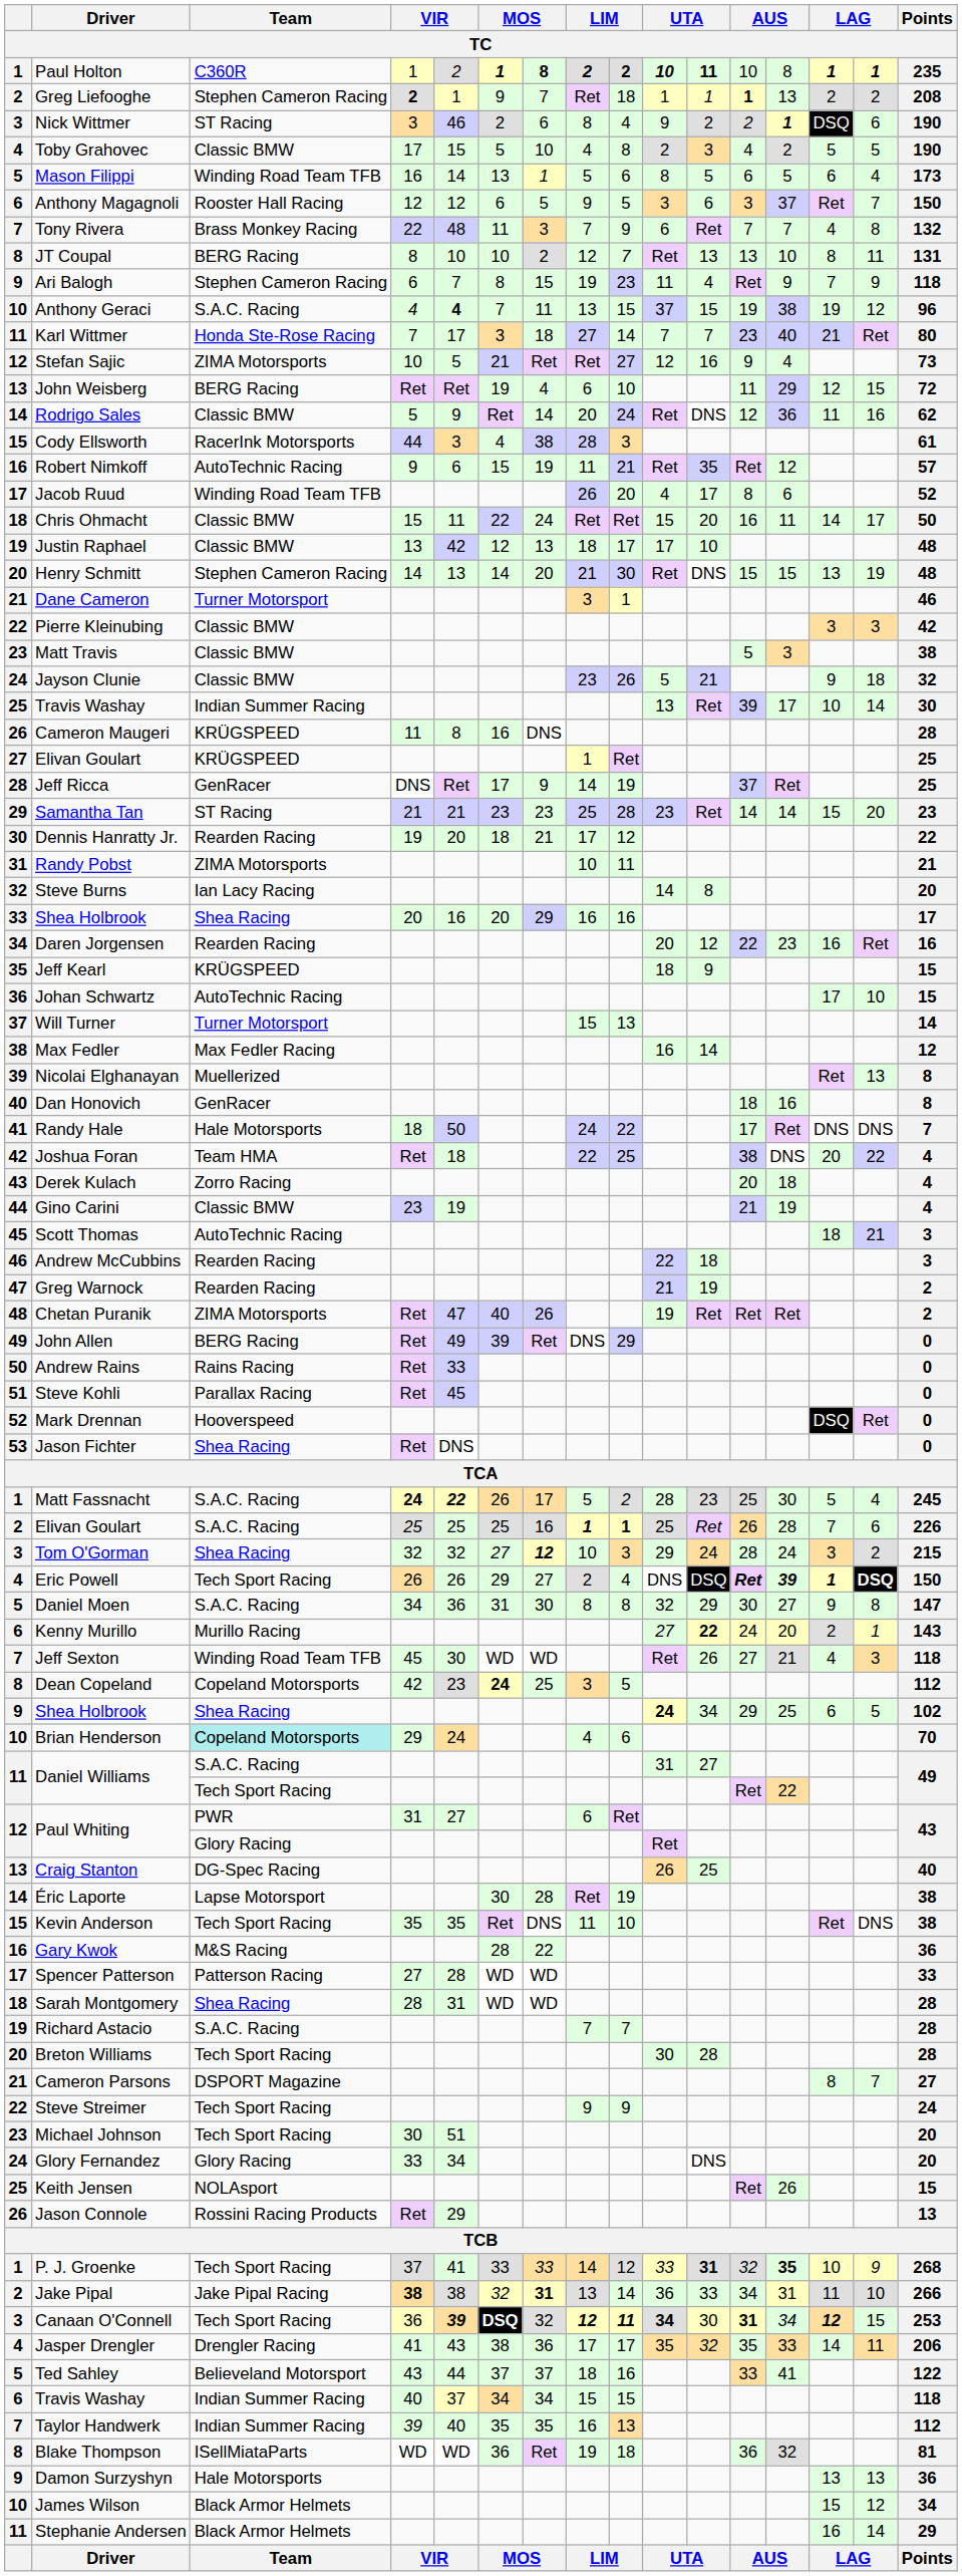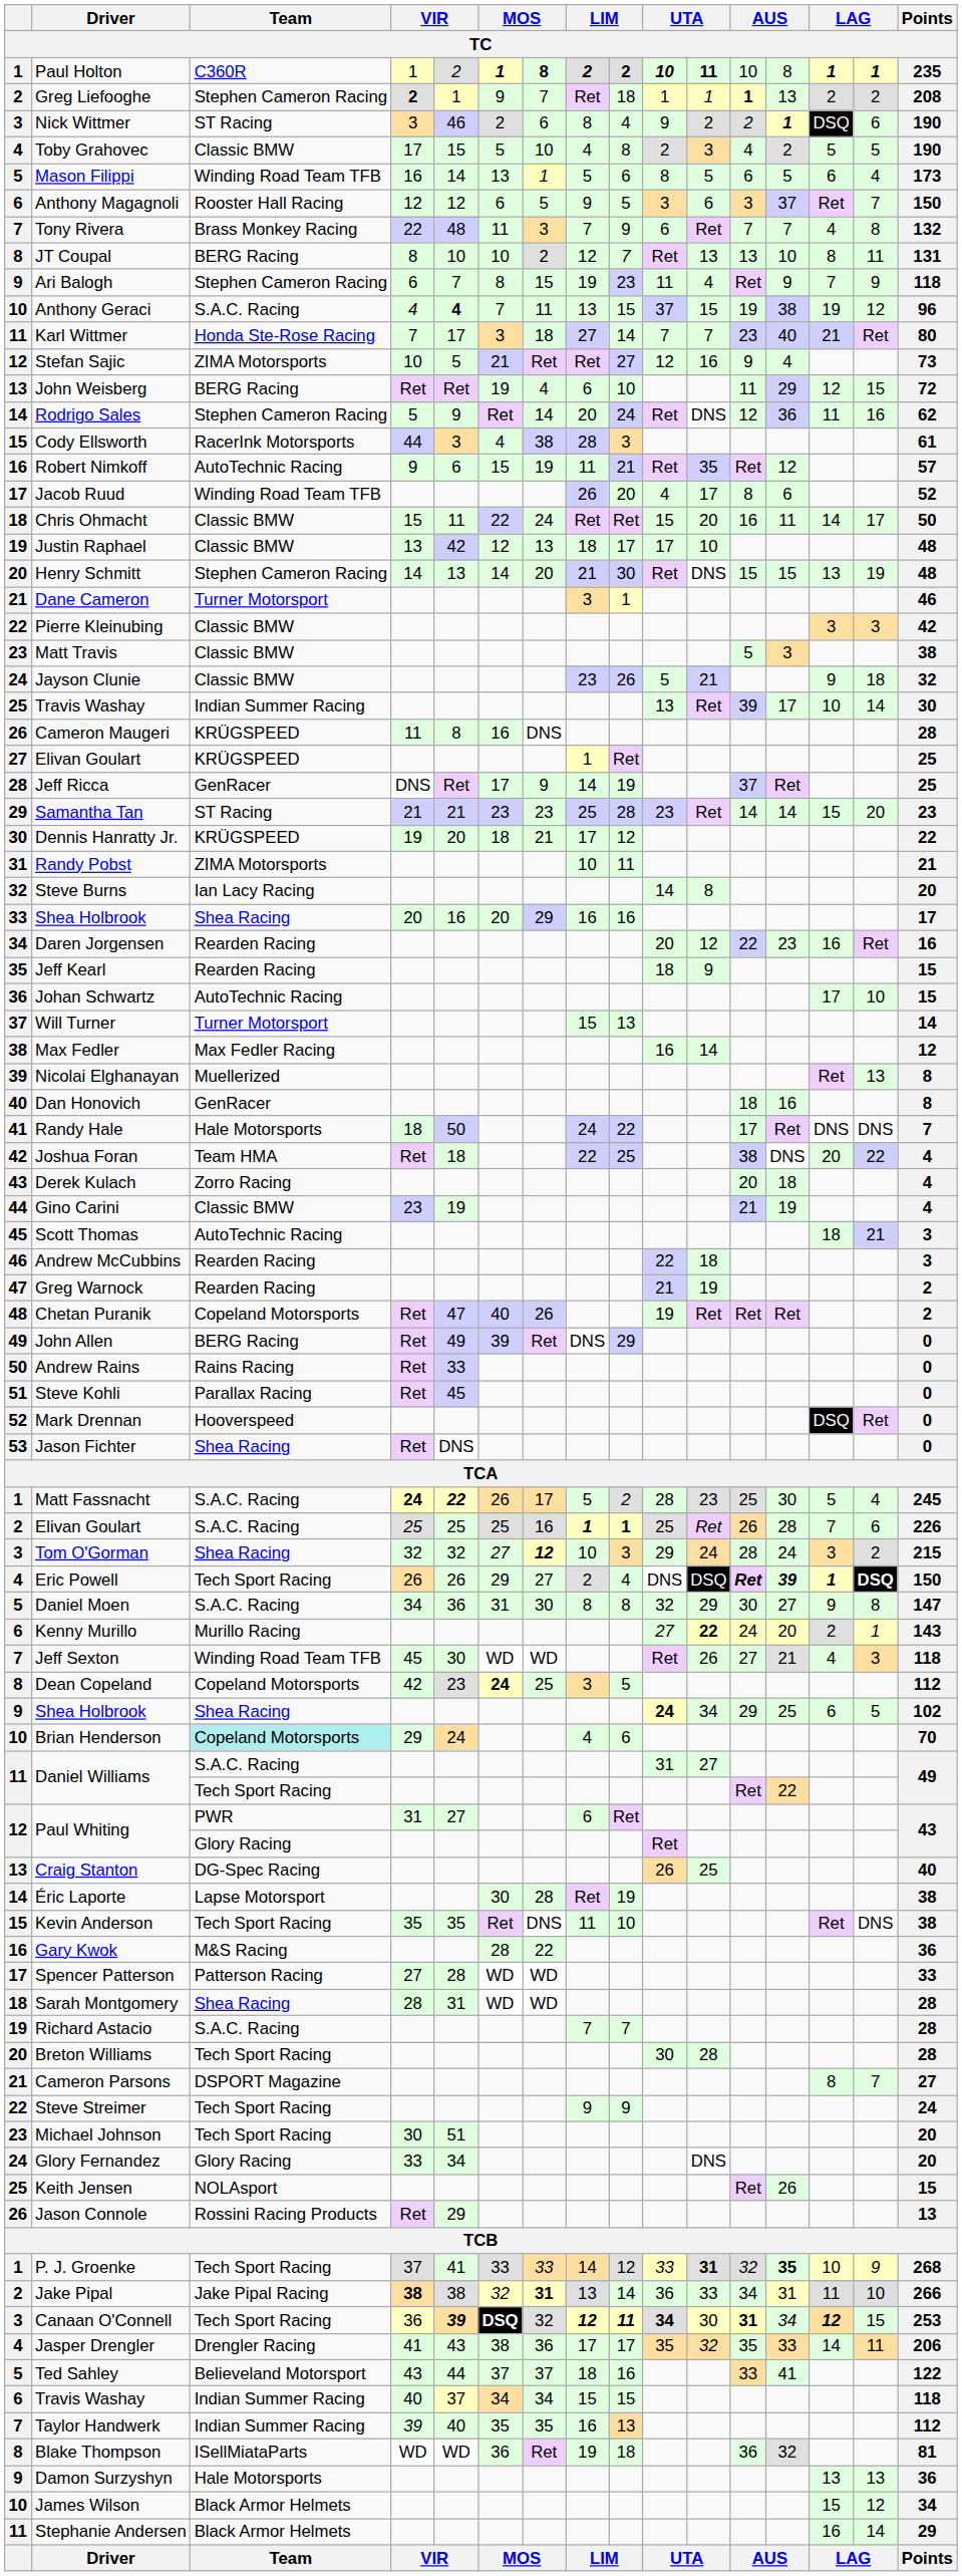Rodrigo Sales | Team: Classic BMW -> Stephen Cameron Racing
Dennis Hanratty Jr. | Team: Rearden Racing -> KRÜGSPEED
Jeff Kearl | Team: KRÜGSPEED -> Rearden Racing
Chetan Puranik | Team: ZIMA Motorsports -> Copeland Motorsports
